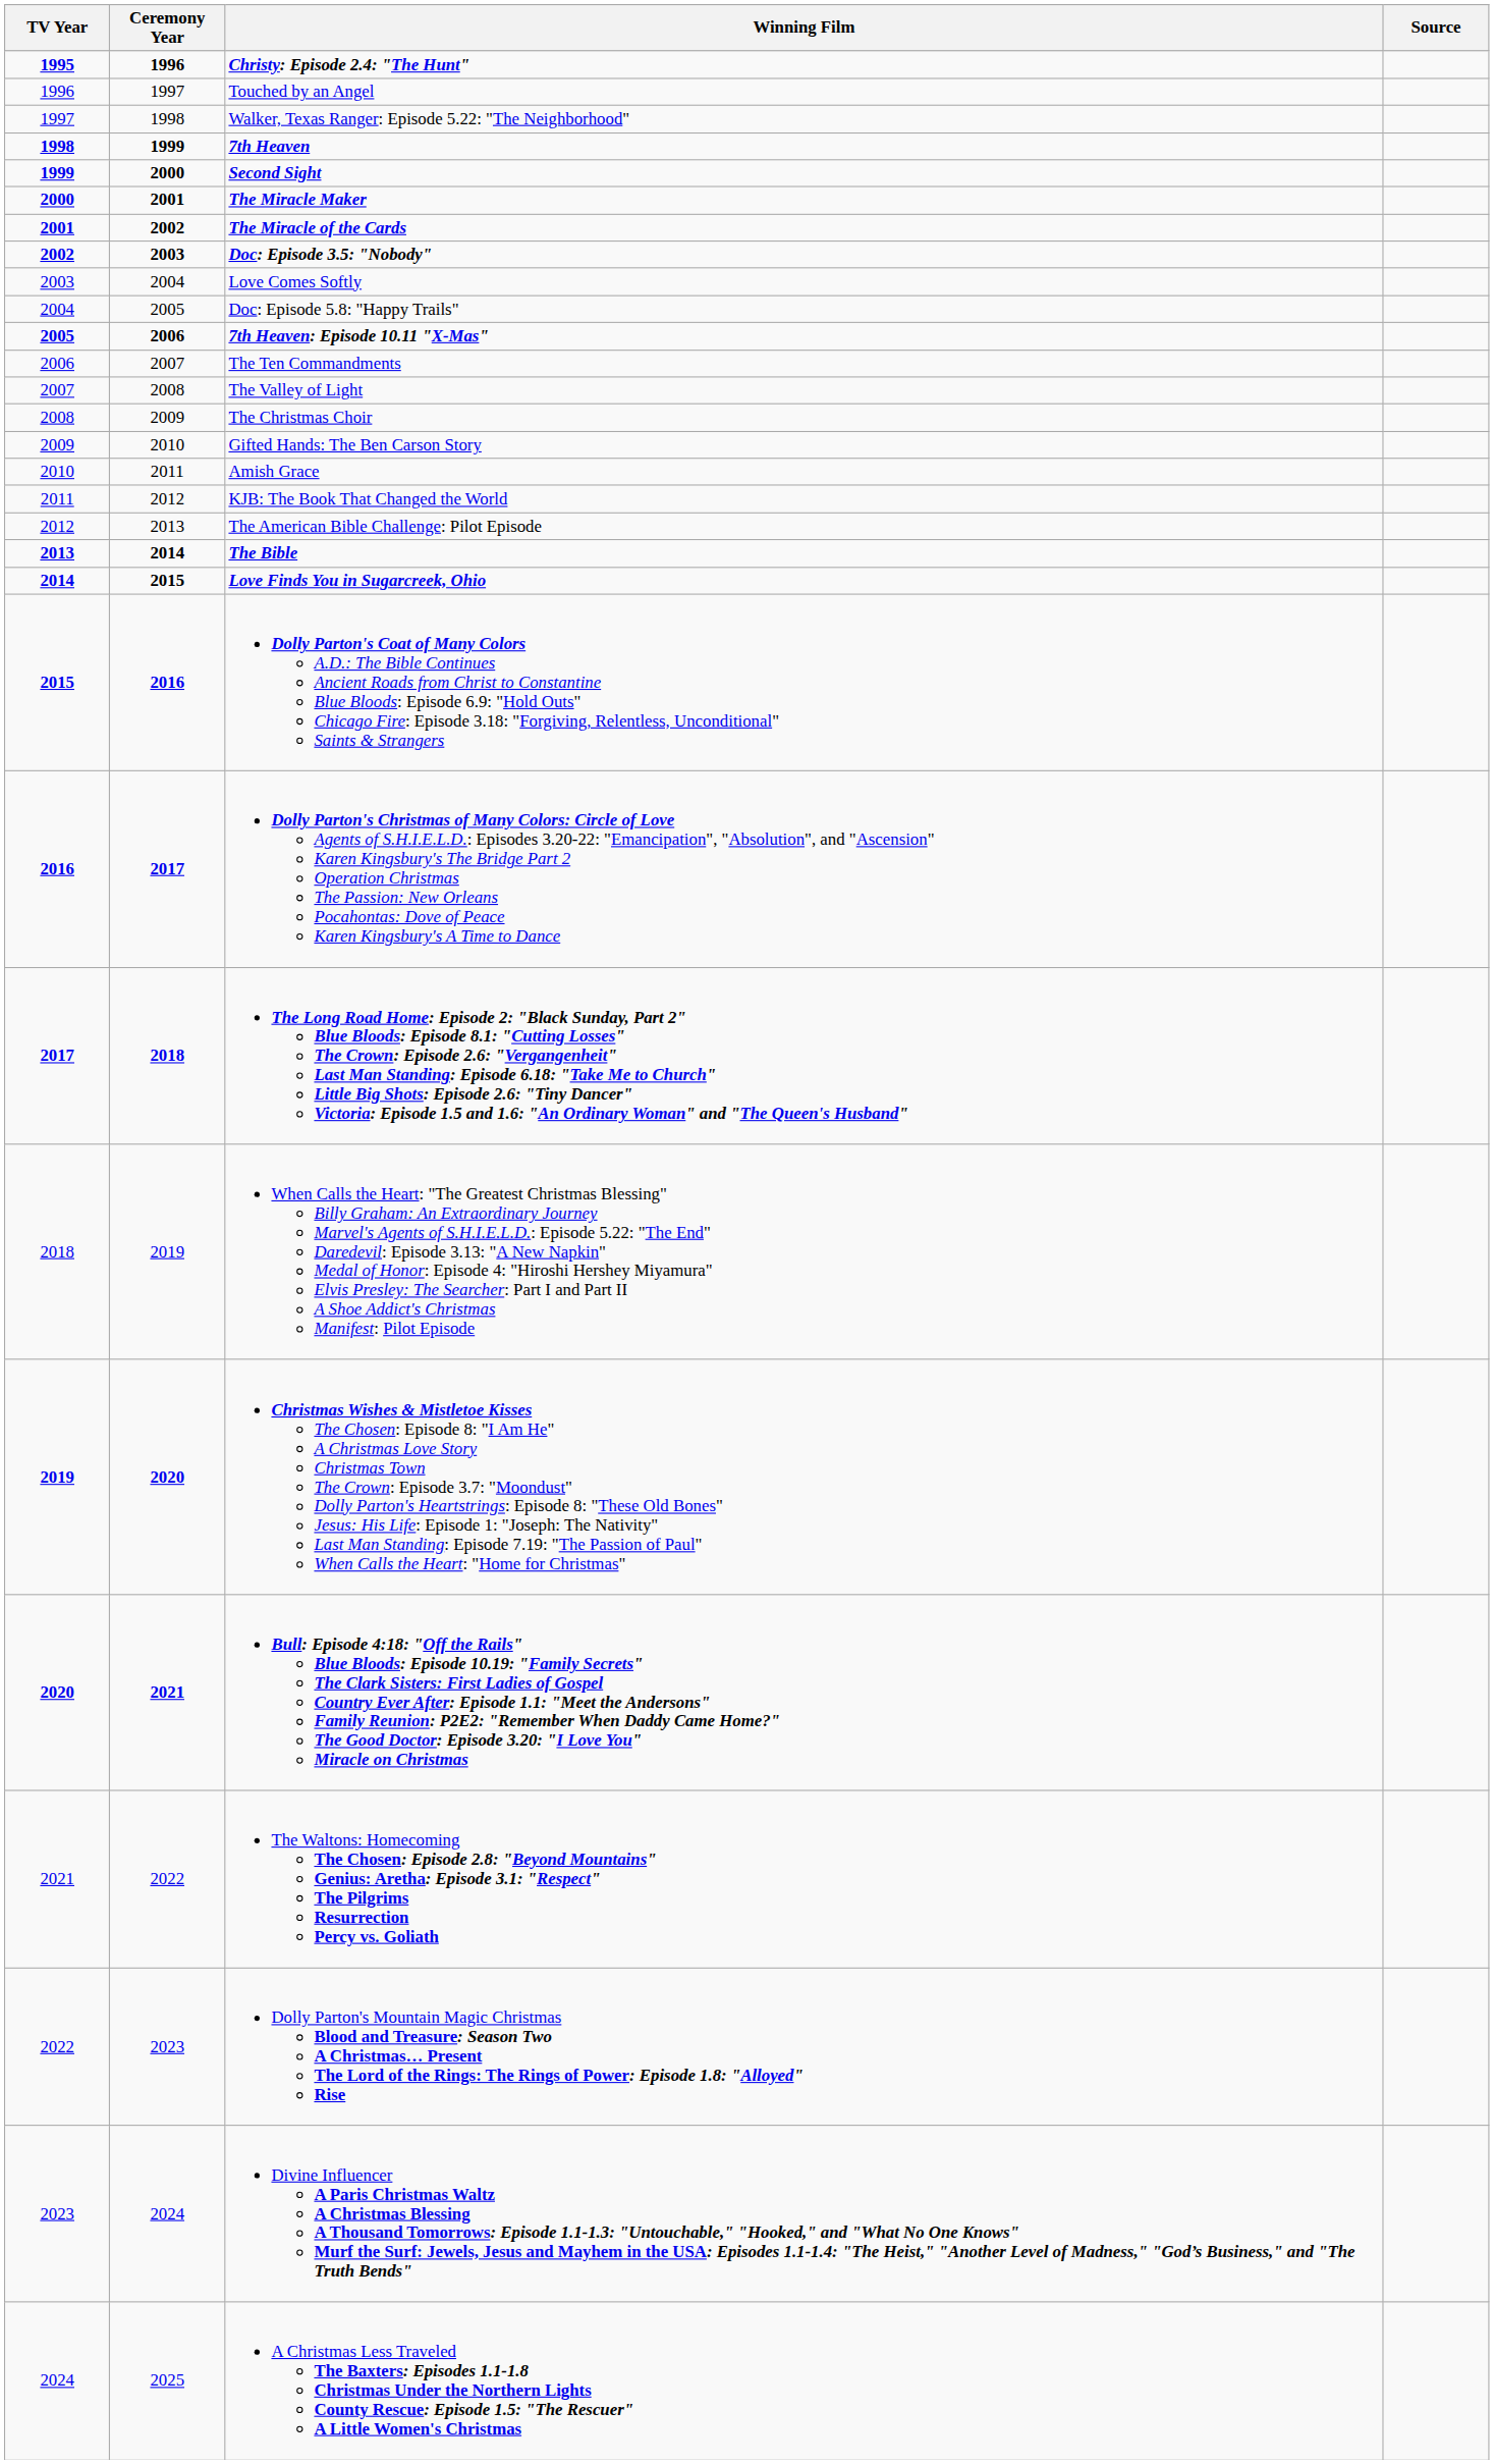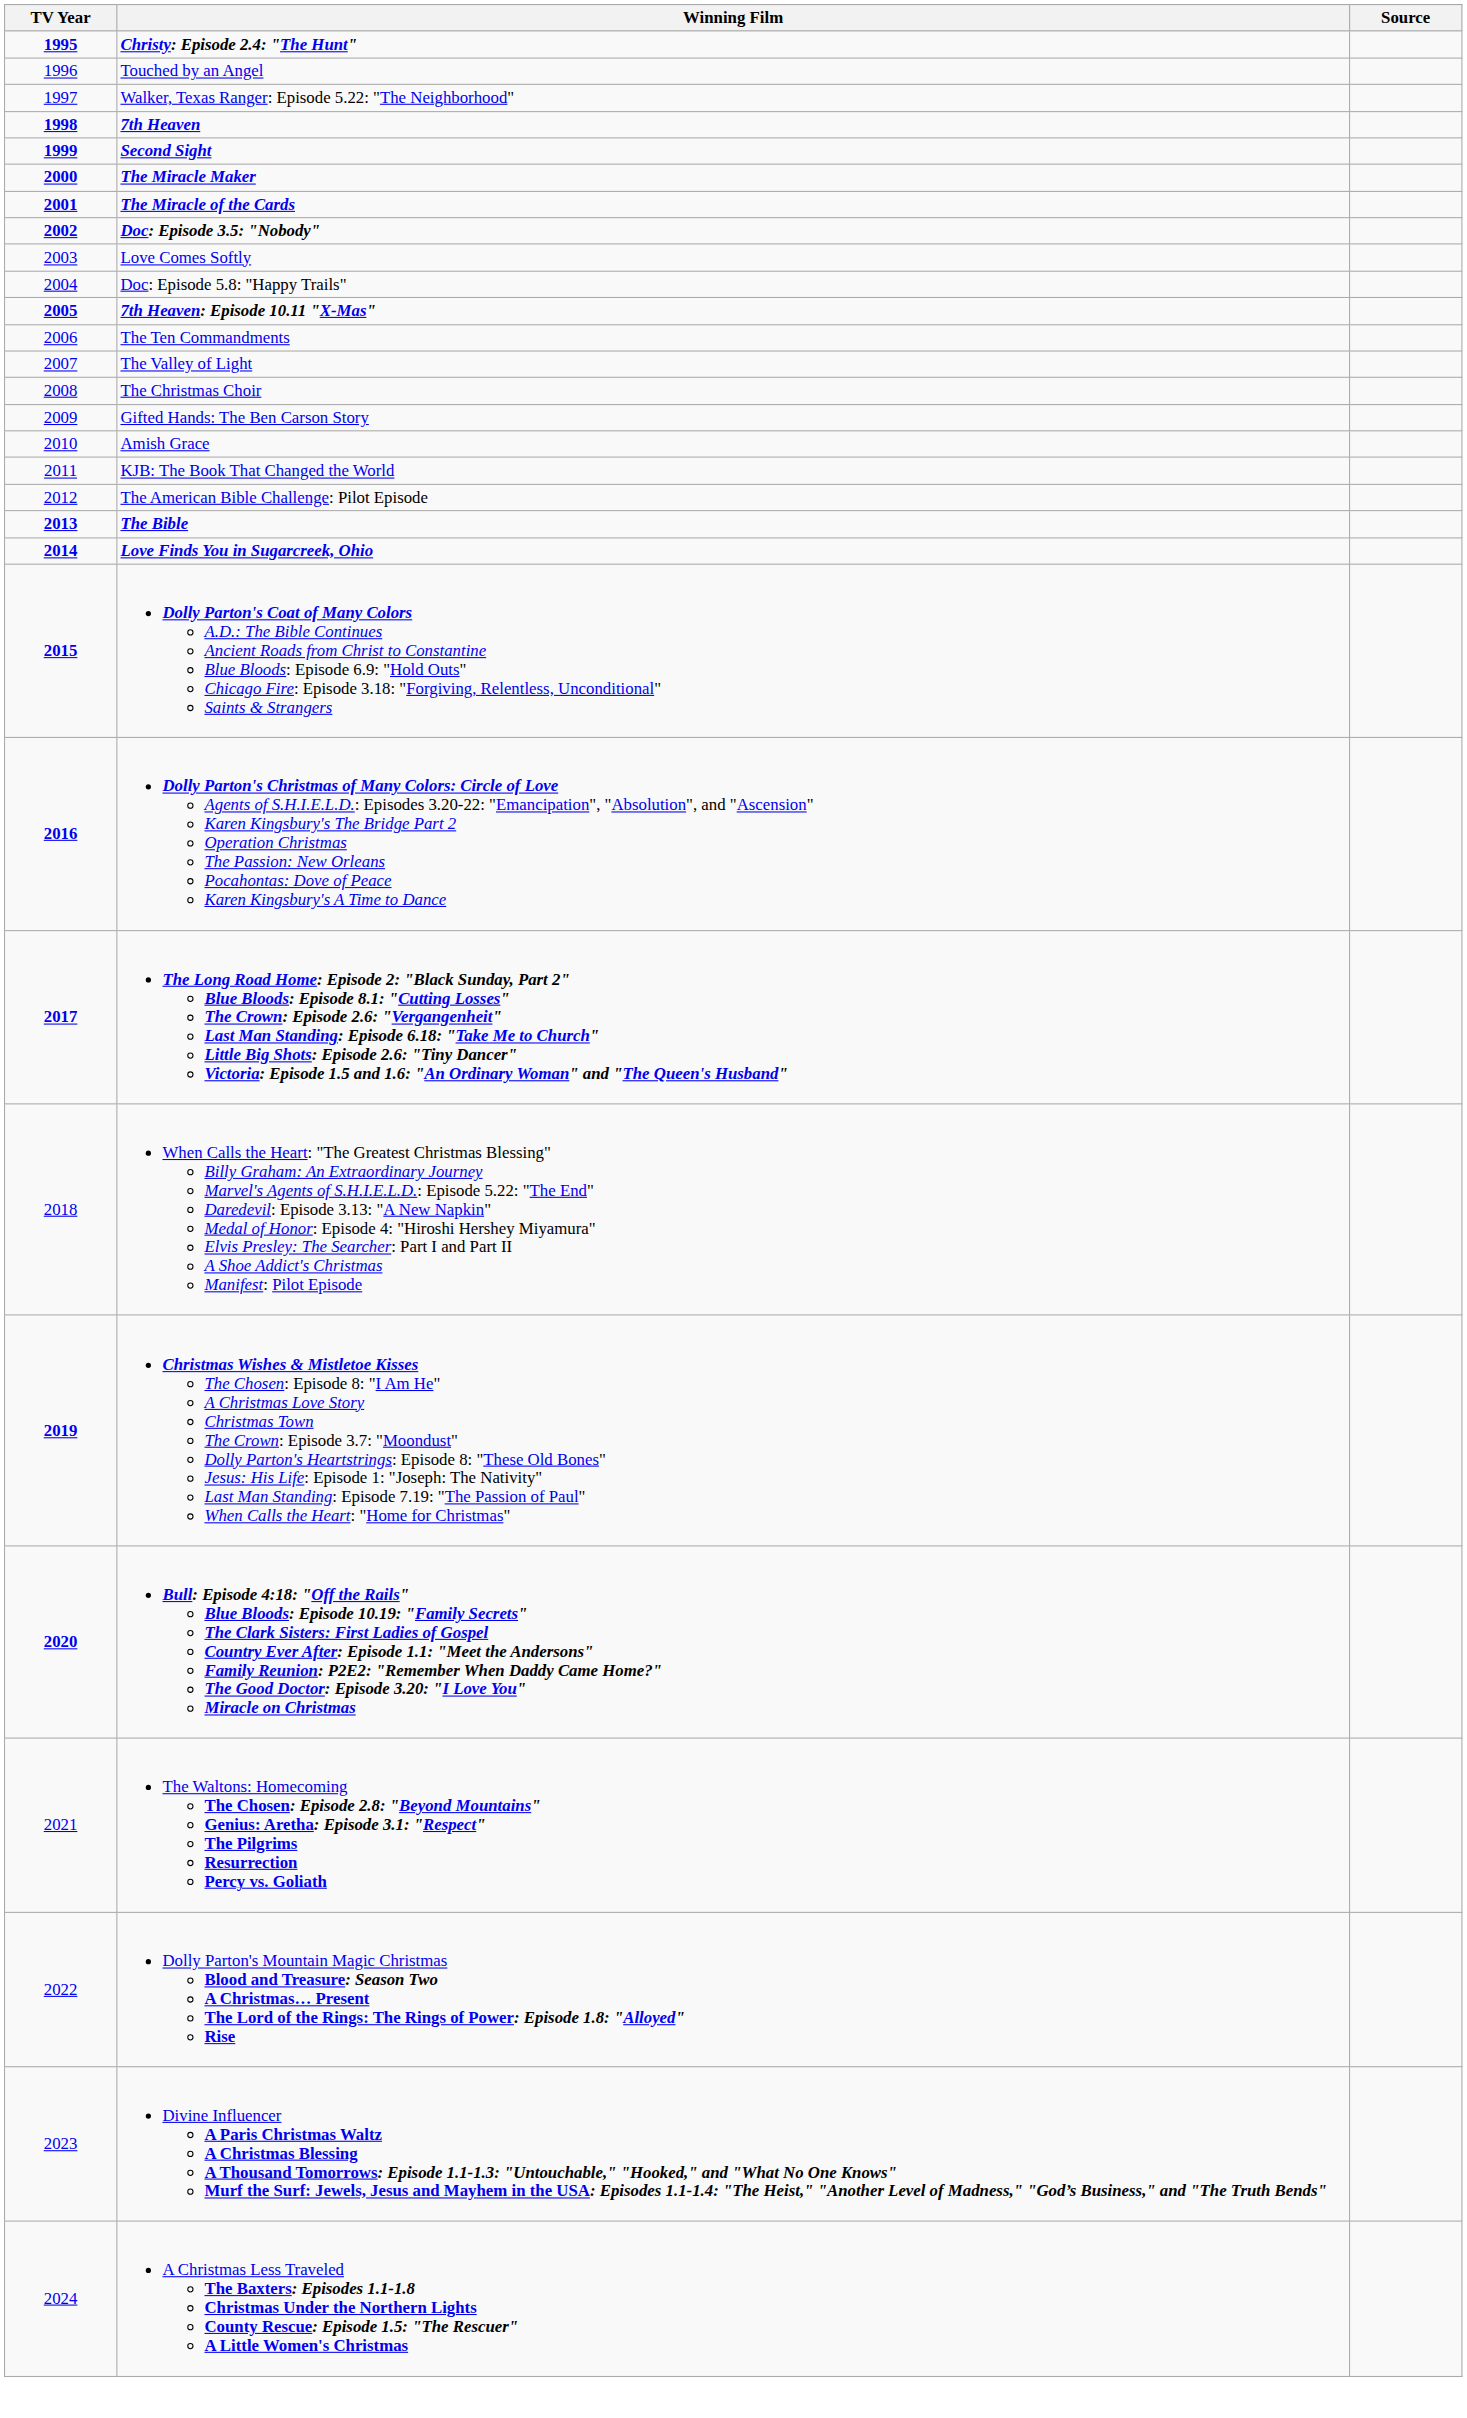- column: Ceremony Year | 1996 | 1997 | 1998 | 1999 | 2000 | 2001 | 2002 | 2003 | 2004 | 2005 | 2006 | 2007 | 2008 | 2009 | 2010 | 2011 | 2012 | 2013 | 2014 | 2015 | 2016 | 2017 | 2018 | 2019 | 2020 | 2021 | 2022 | 2023 | 2024 | 2025
